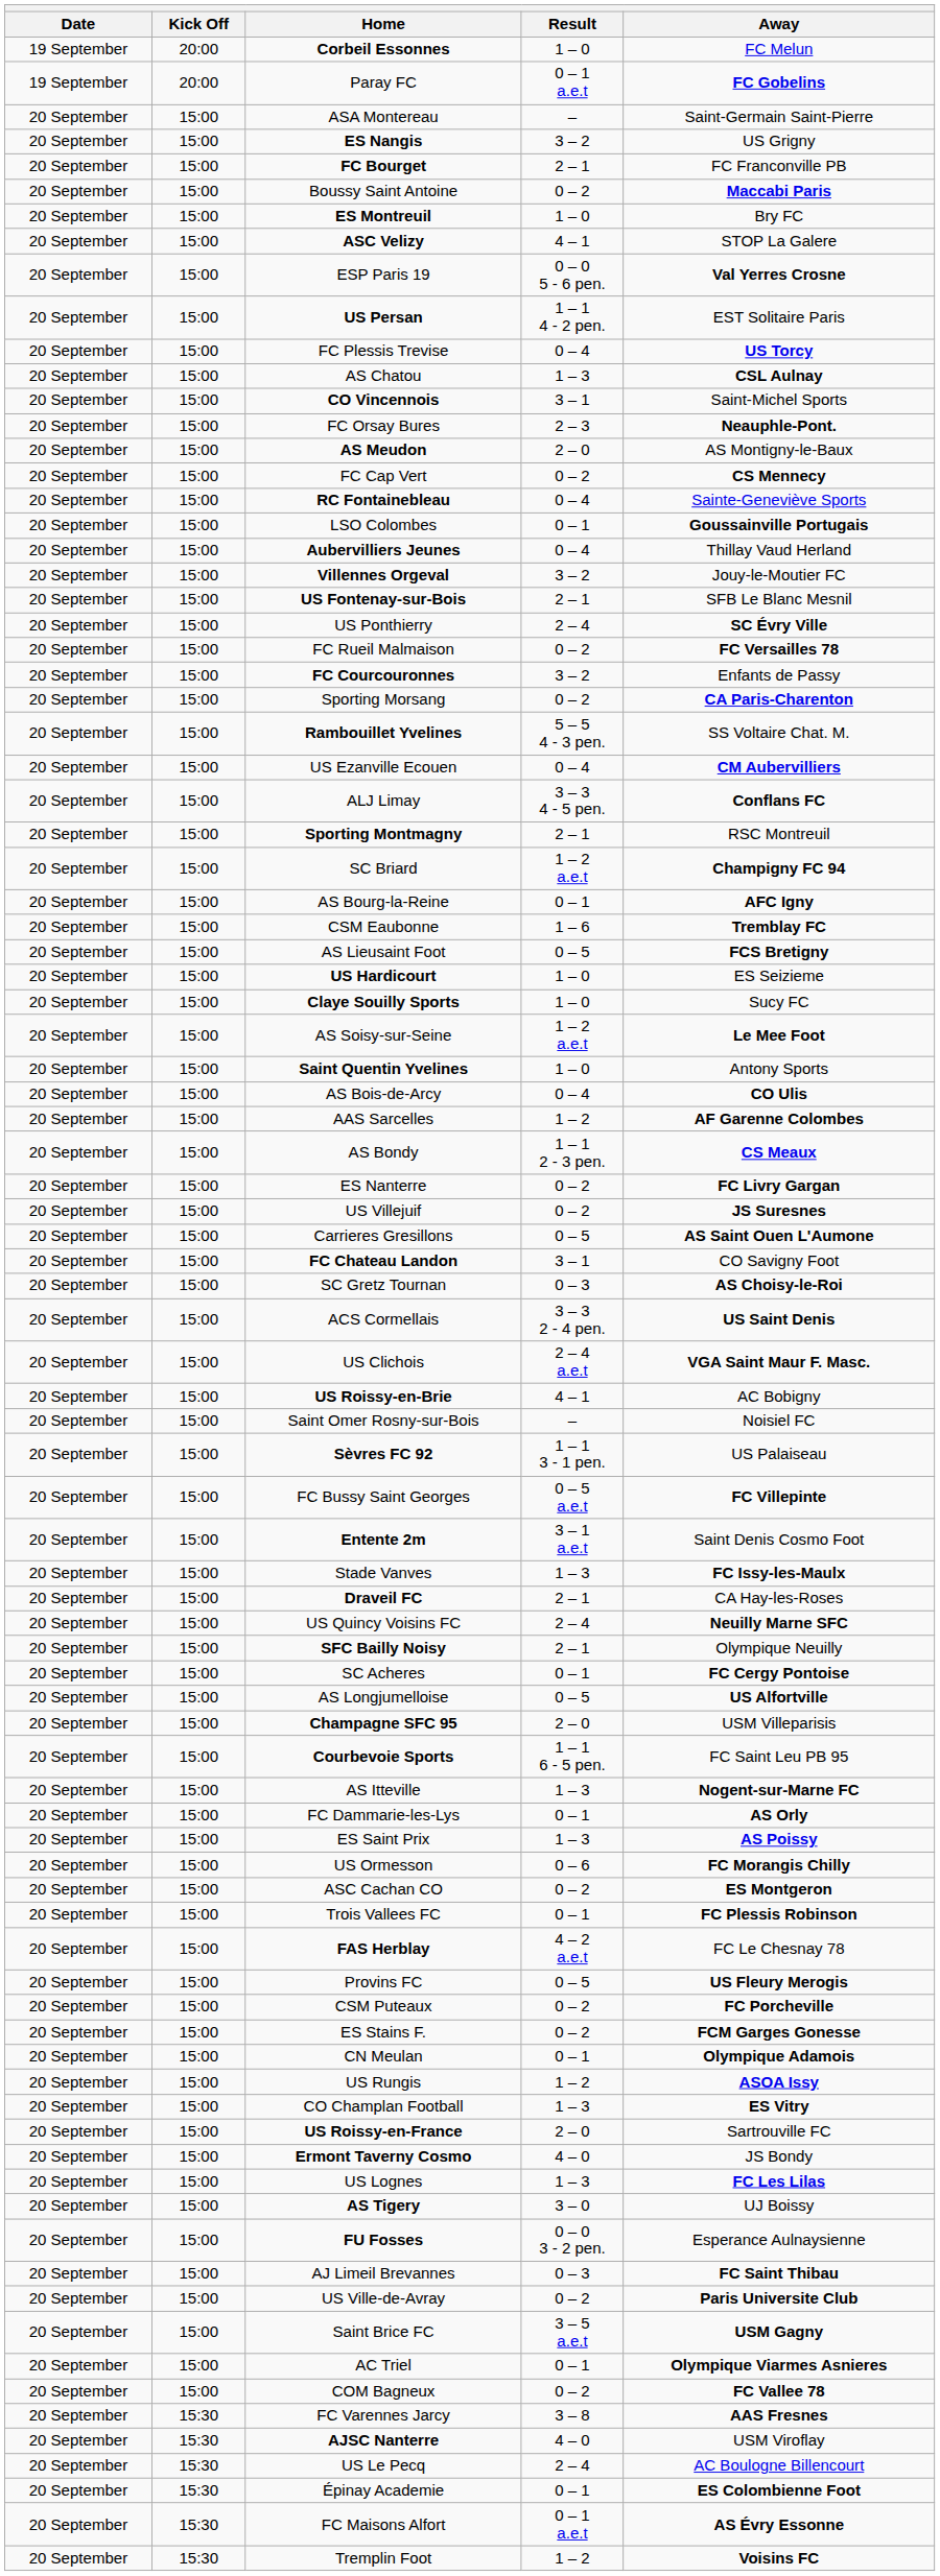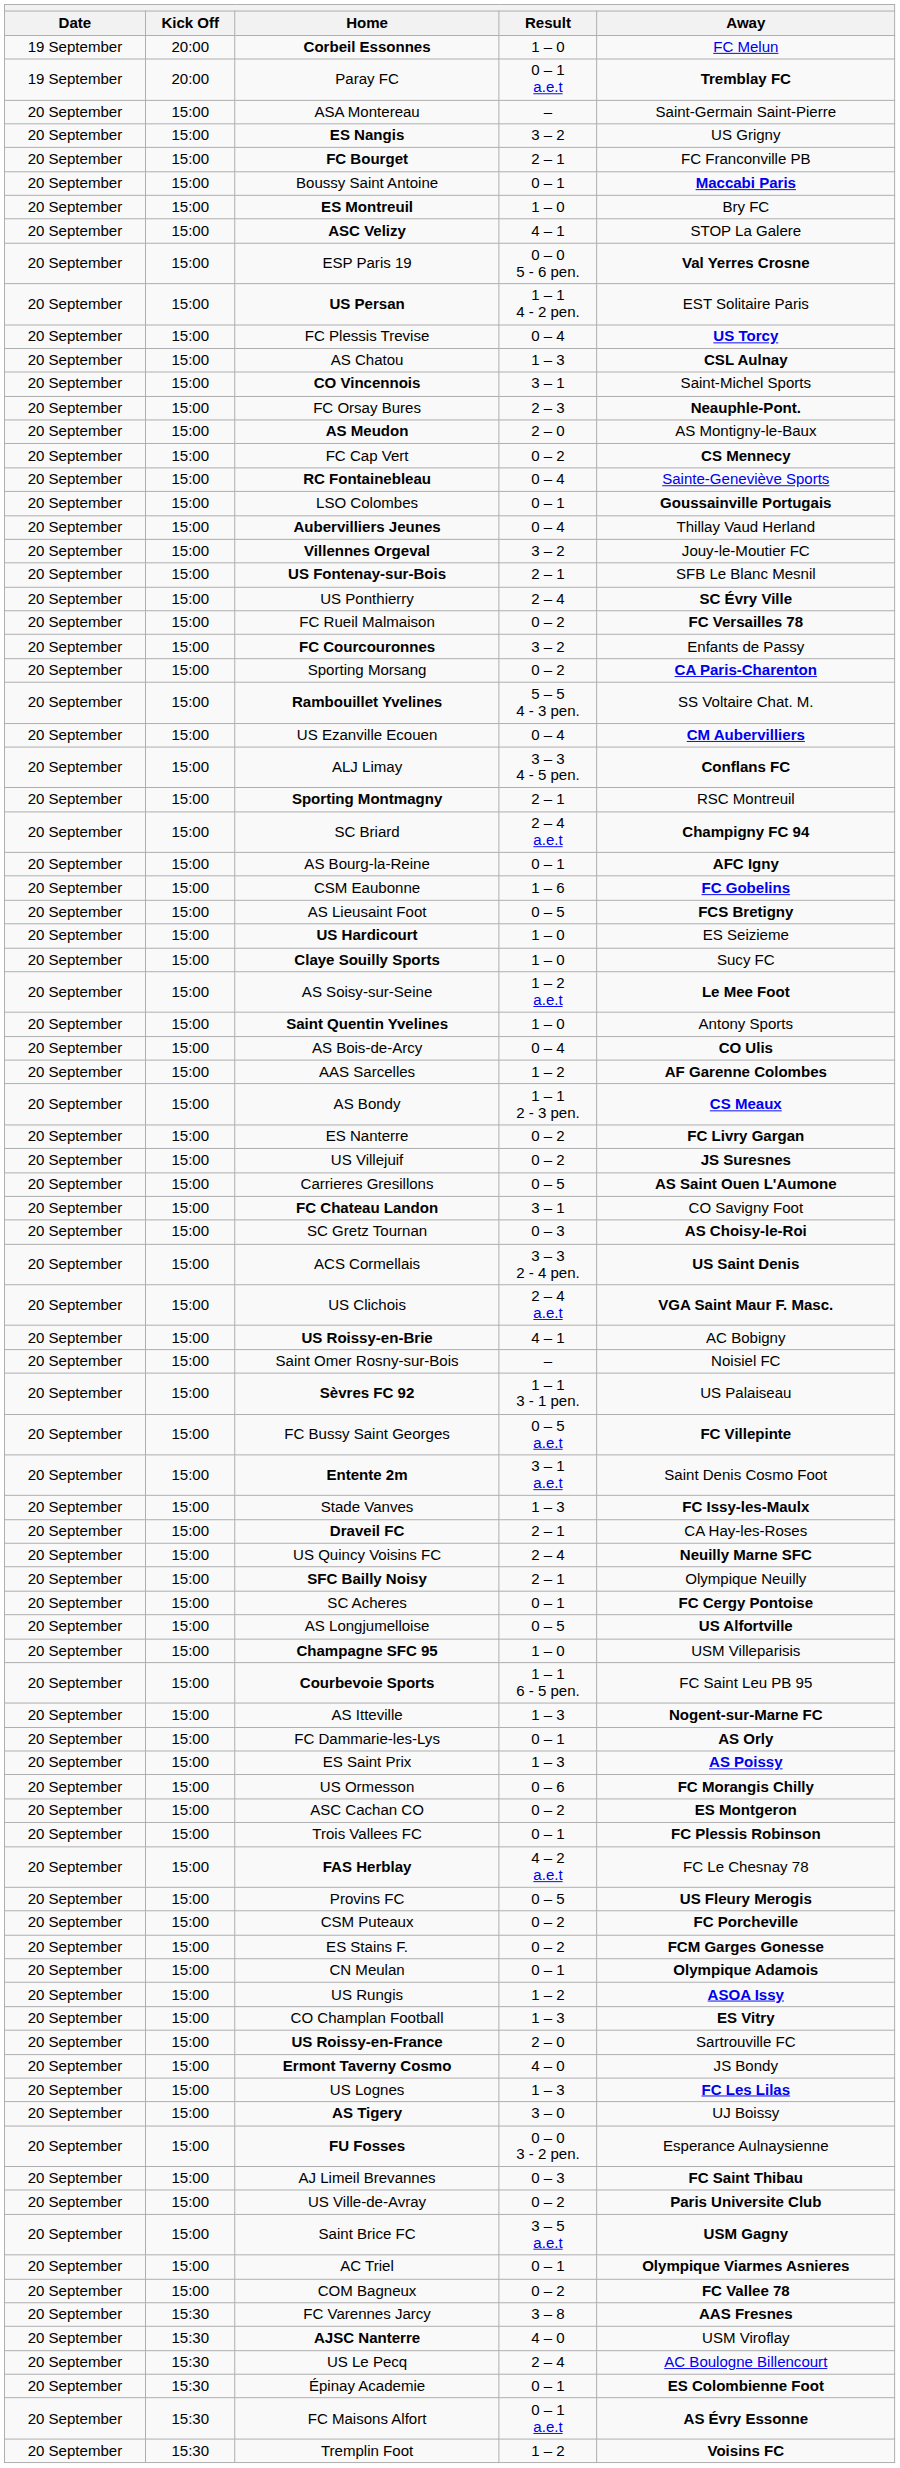Paray FC | Away: FC Gobelins -> Tremblay FC
Boussy Saint Antoine | Result: 0 – 2 -> 0 – 1
SC Briard | Result: 1 – 2 a.e.t -> 2 – 4 a.e.t
CSM Eaubonne | Away: Tremblay FC -> FC Gobelins
Champagne SFC 95 | Result: 2 – 0 -> 1 – 0
